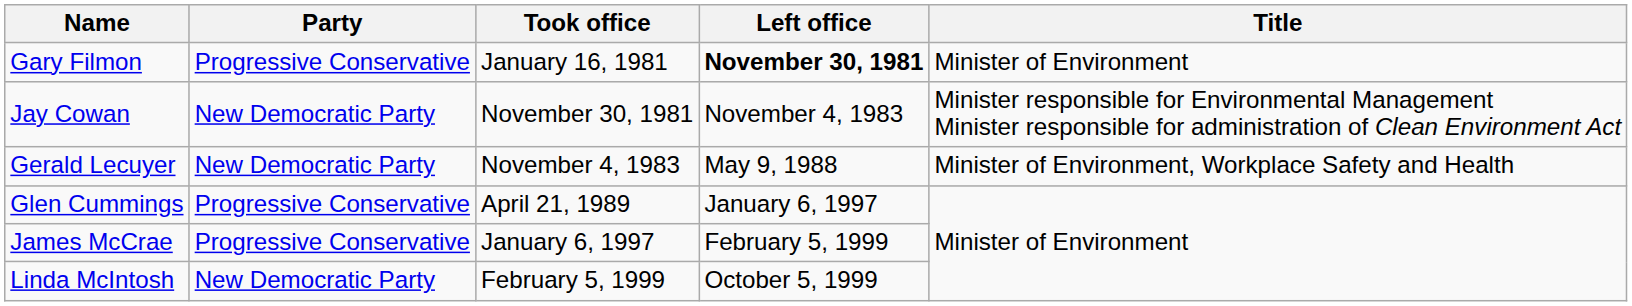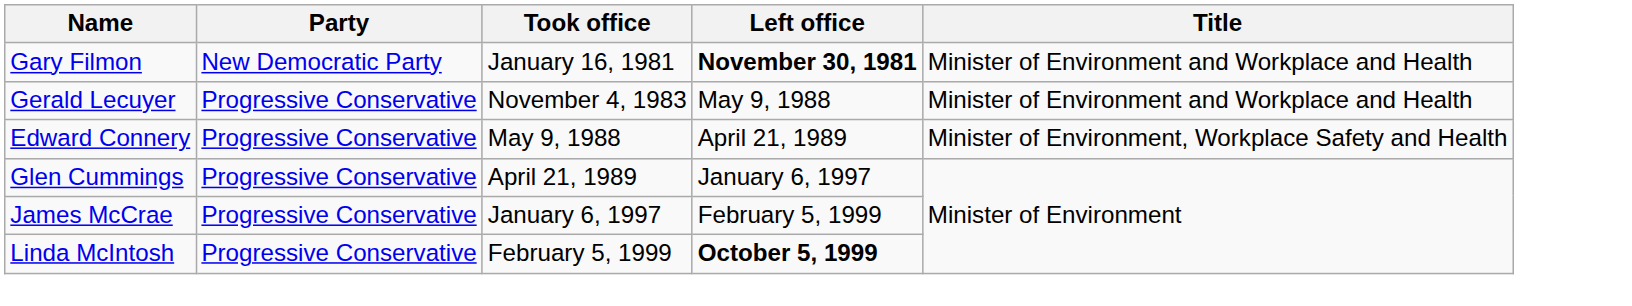Gary Filmon | Party: Progressive Conservative -> New Democratic Party
Gary Filmon | Title: Minister of Environment -> Minister of Environment and Workplace and Health
- row: Jay Cowan | New Democratic Party | November 30, 1981 | November 4, 1983 | Minister responsible for Environmental Management Minister responsible for administration of Clean Environment Act
Gerald Lecuyer | Party: New Democratic Party -> Progressive Conservative
Gerald Lecuyer | Title: Minister of Environment, Workplace Safety and Health -> Minister of Environment and Workplace and Health
+ row: Edward Connery | Progressive Conservative | May 9, 1988 | April 21, 1989 | Minister of Environment, Workplace Safety and Health
Linda McIntosh | Party: New Democratic Party -> Progressive Conservative
Linda McIntosh | Left office: normal -> bold
